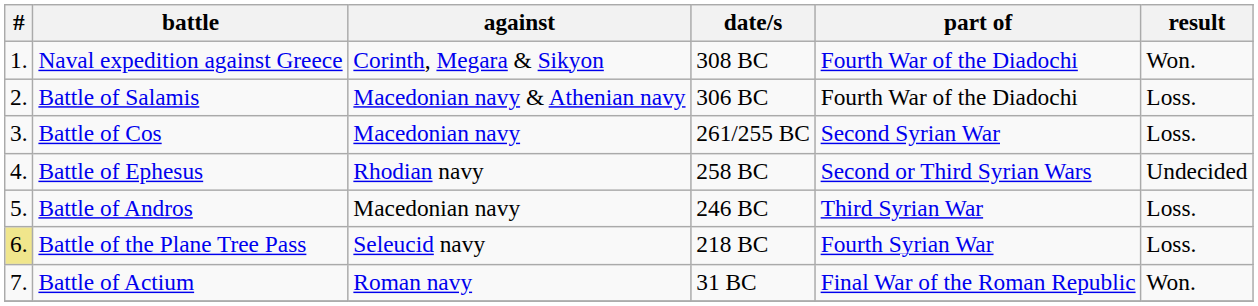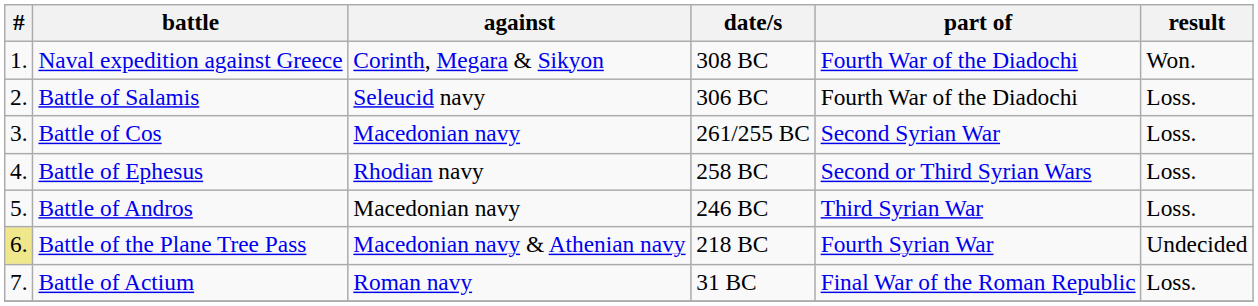Battle of Salamis | against: Macedonian navy & Athenian navy -> Seleucid navy
Battle of Ephesus | result: Undecided -> Loss.
Battle of the Plane Tree Pass | against: Seleucid navy -> Macedonian navy & Athenian navy
Battle of the Plane Tree Pass | result: Loss. -> Undecided
Battle of Actium | result: Won. -> Loss.
